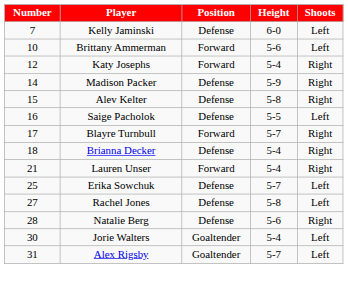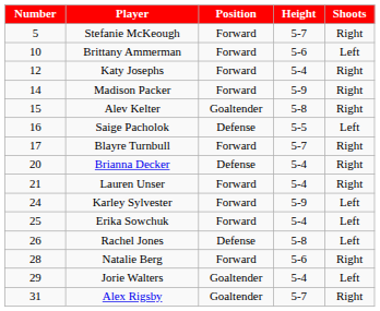+ row: 5 | Stefanie McKeough | Forward | 5-7 | Right
- row: 7 | Kelly Jaminski | Defense | 6-0 | Left
Madison Packer | Position: Defense -> Forward
Alev Kelter | Position: Defense -> Goaltender
Brianna Decker | Number: 18 -> 20
+ row: 24 | Karley Sylvester | Forward | 5-9 | Left
Erika Sowchuk | Position: Defense -> Forward
Erika Sowchuk | Height: 5-7 -> 5-4
Rachel Jones | Number: 27 -> 26
Natalie Berg | Position: Defense -> Forward
Jorie Walters | Number: 30 -> 29
Alex Rigsby | Shoots: Left -> Right
